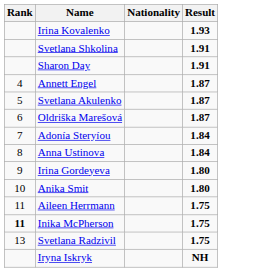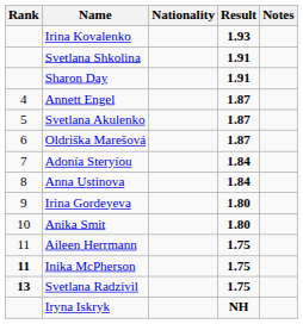+ column: Notes
Svetlana Radzivil | Rank: normal -> bold
